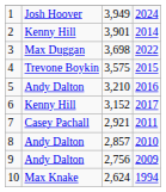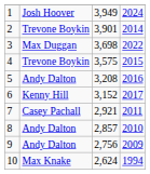2 | column 2: Kenny Hill -> Trevone Boykin
5 | column 3: 3,210 -> 3,208
